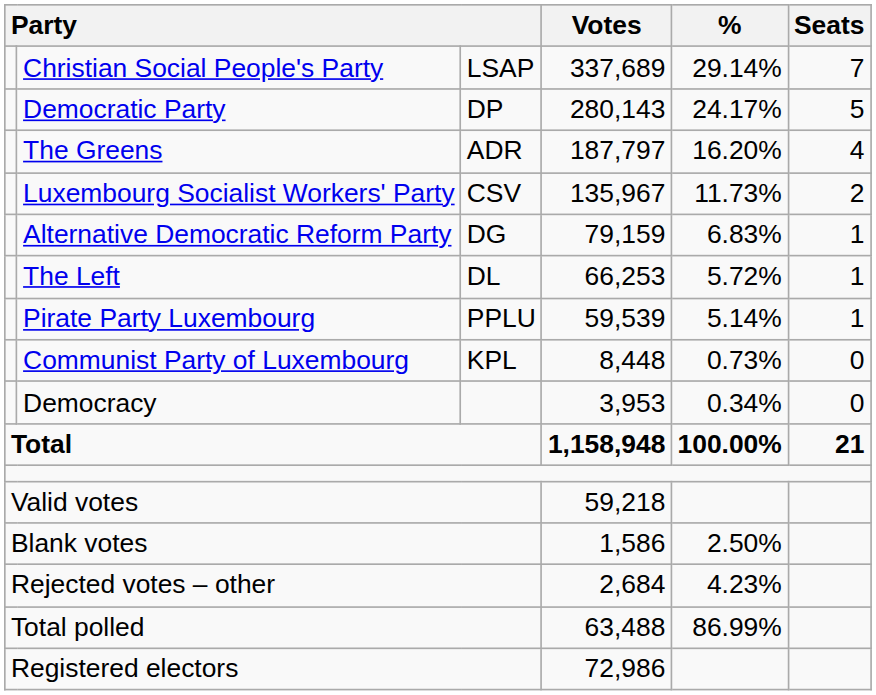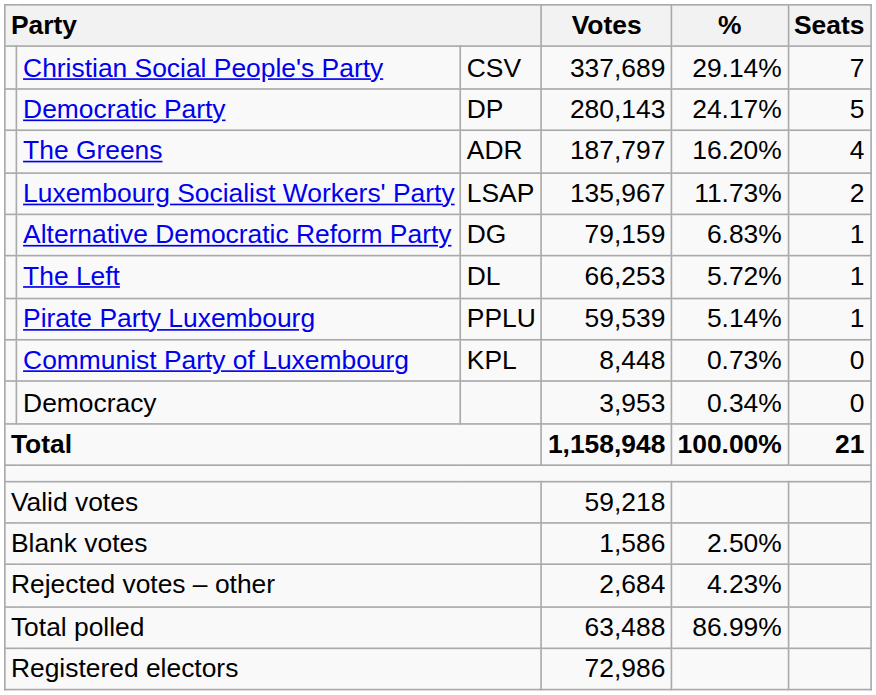Christian Social People's Party | column 3: LSAP -> CSV
Luxembourg Socialist Workers' Party | column 3: CSV -> LSAP
